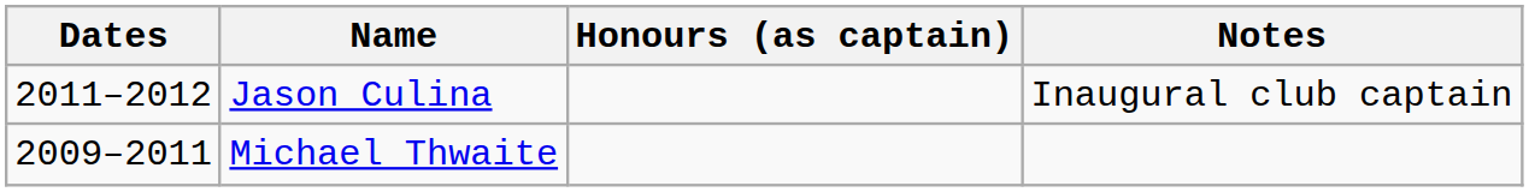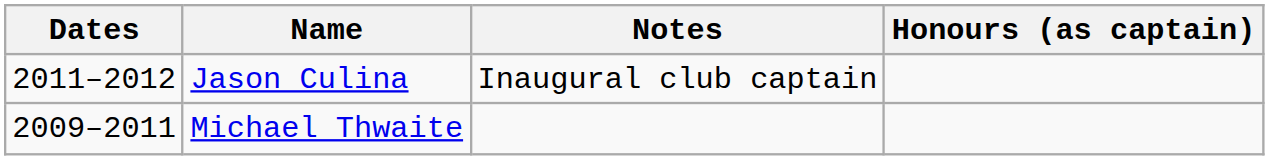columns swapped: Notes <-> Honours (as captain)
